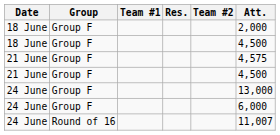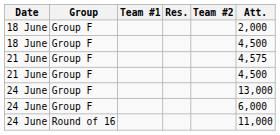24 June / Round of 16 | Att.: 11,007 -> 11,000
